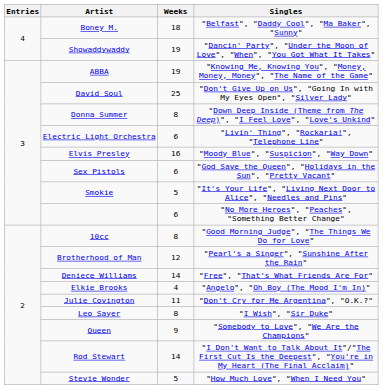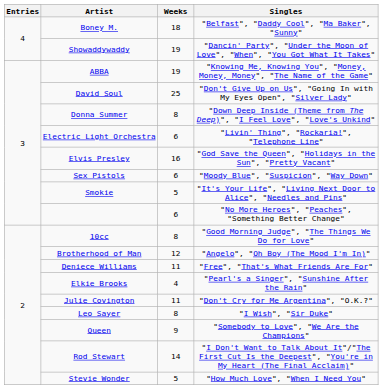Elvis Presley | Singles: "Moody Blue", "Suspicion", "Way Down" -> "God Save the Queen", "Holidays in the Sun", "Pretty Vacant"
Sex Pistols | Singles: "God Save the Queen", "Holidays in the Sun", "Pretty Vacant" -> "Moody Blue", "Suspicion", "Way Down"
Brotherhood of Man | Singles: "Pearl's a Singer", "Sunshine After the Rain" -> "Angelo", "Oh Boy (The Mood I'm In)"
Deniece Williams | Weeks: 14 -> 11
Elkie Brooks | Singles: "Angelo", "Oh Boy (The Mood I'm In)" -> "Pearl's a Singer", "Sunshine After the Rain"
